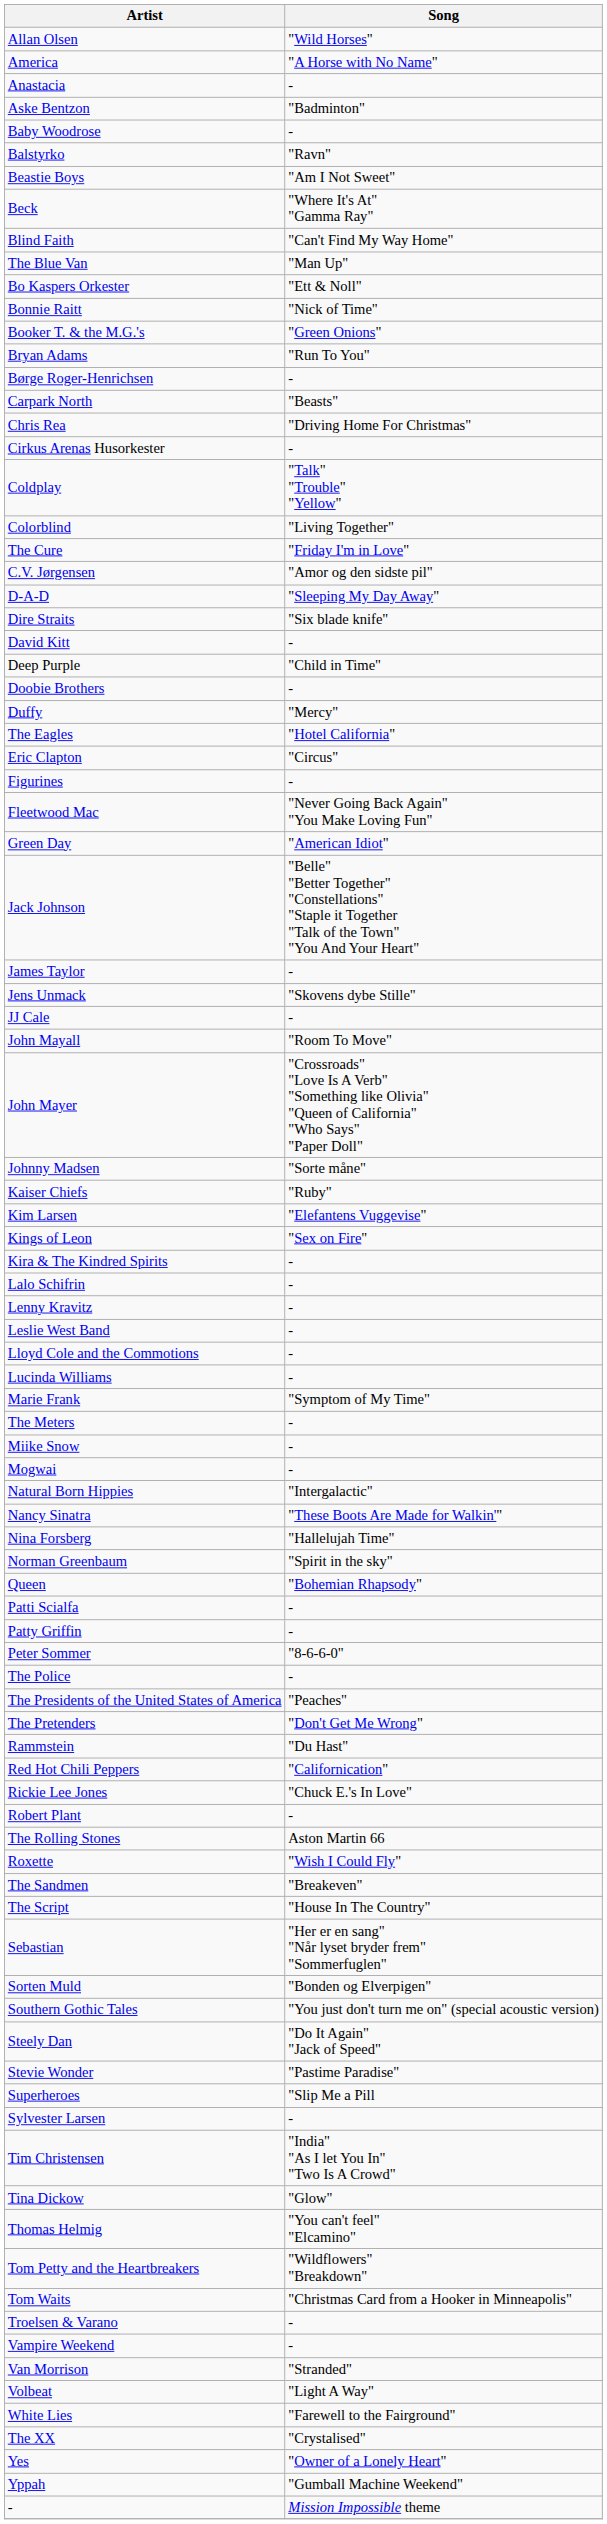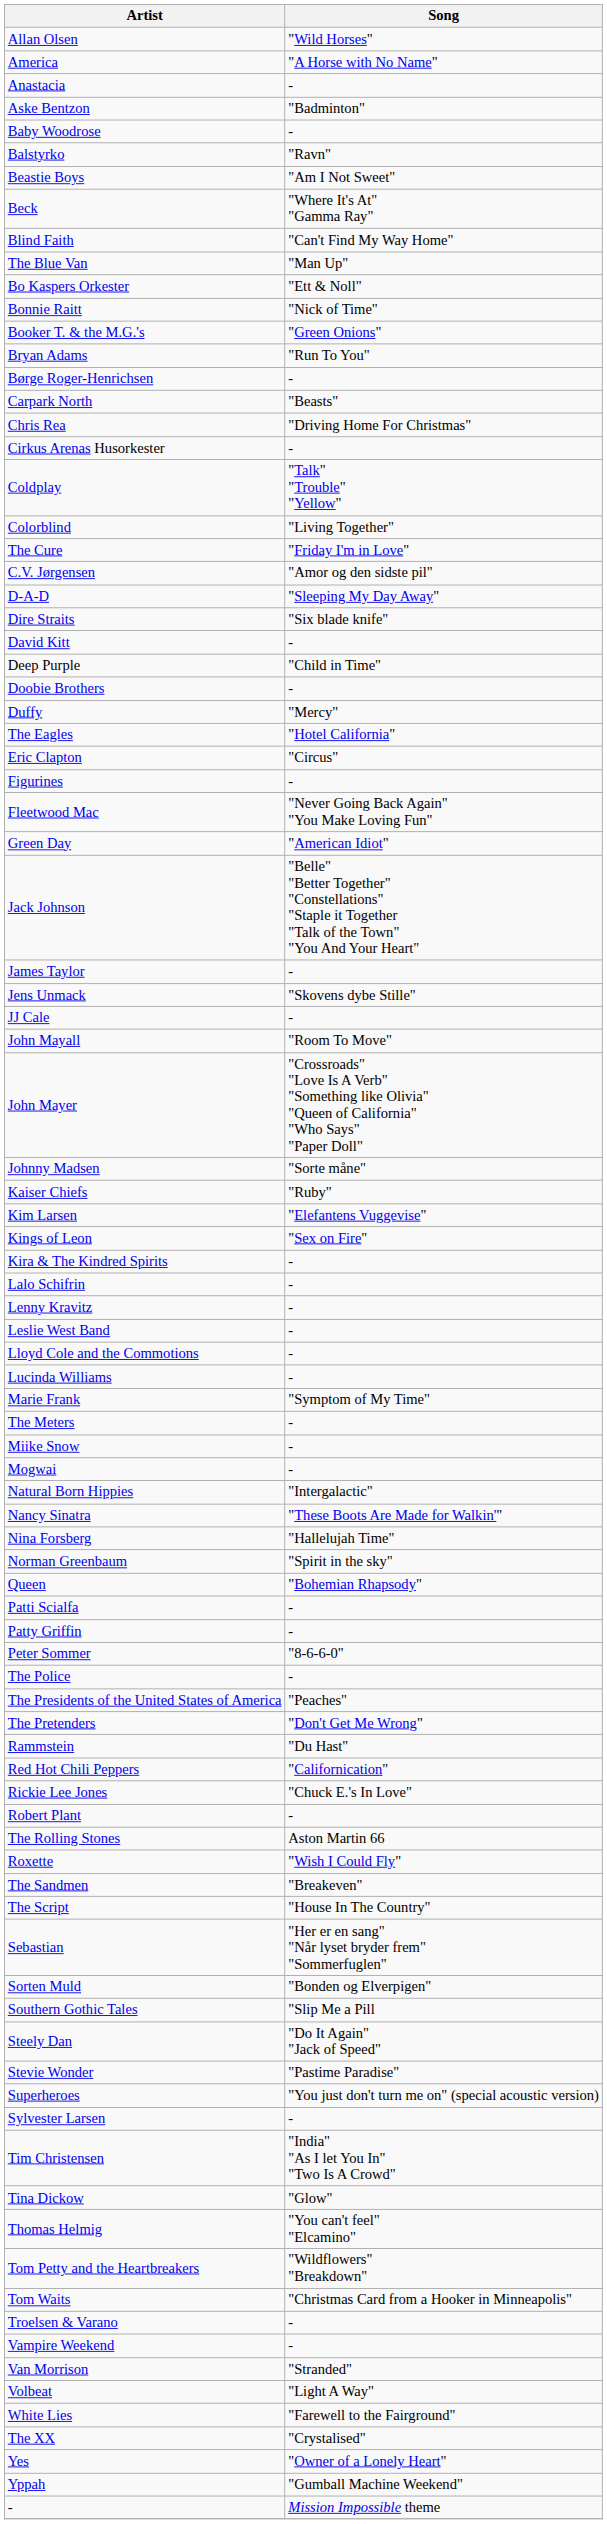Southern Gothic Tales | Song: "You just don't turn me on" (special acoustic version) -> "Slip Me a Pill
Superheroes | Song: "Slip Me a Pill -> "You just don't turn me on" (special acoustic version)
